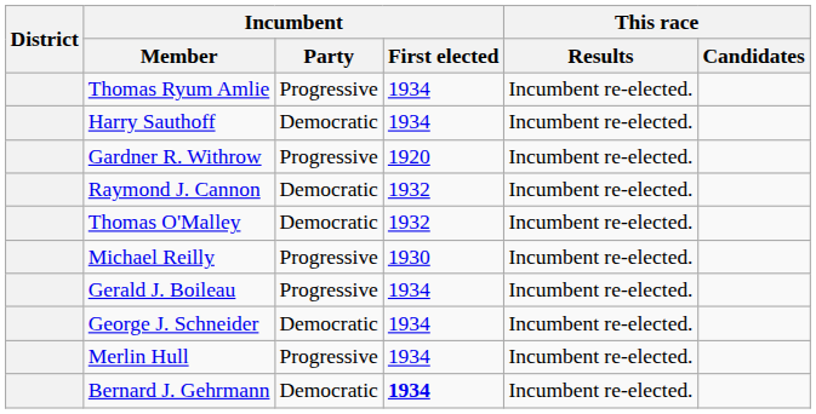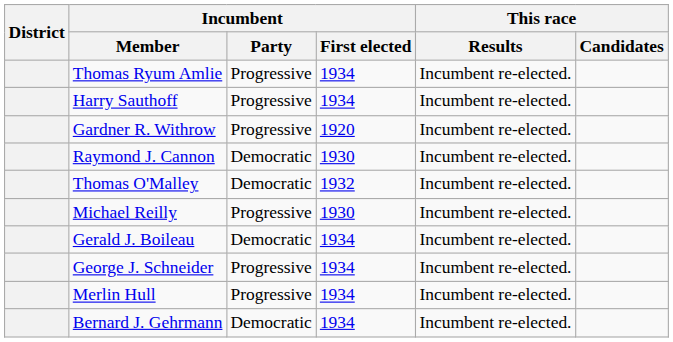Harry Sauthoff | Incumbent / Party: Democratic -> Progressive
Raymond J. Cannon | Incumbent / First elected: 1932 -> 1930
Gerald J. Boileau | Incumbent / Party: Progressive -> Democratic
George J. Schneider | Incumbent / Party: Democratic -> Progressive
Bernard J. Gehrmann | Incumbent / First elected: bold -> normal
